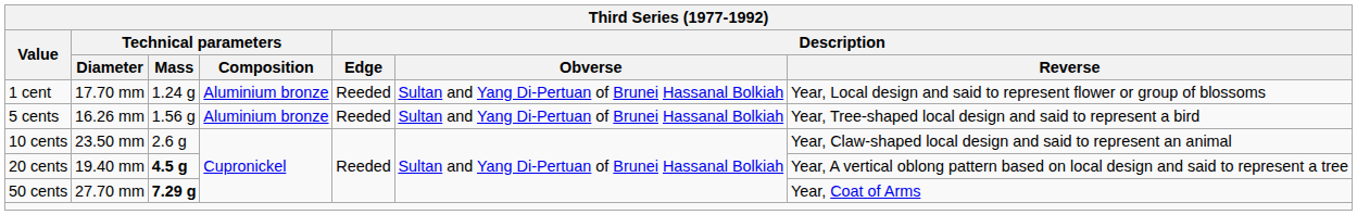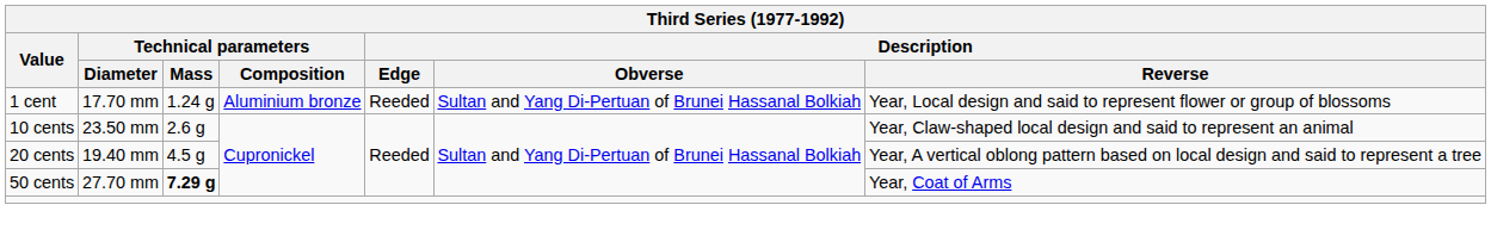- row: 5 cents | 16.26 mm | 1.56 g | Aluminium bronze | Reeded | Sultan and Yang Di-Pertuan of Brunei Hassanal Bolkiah | Year, Tree-shaped local design and said to represent a bird
20 cents | Technical parameters / Mass: bold -> normal
